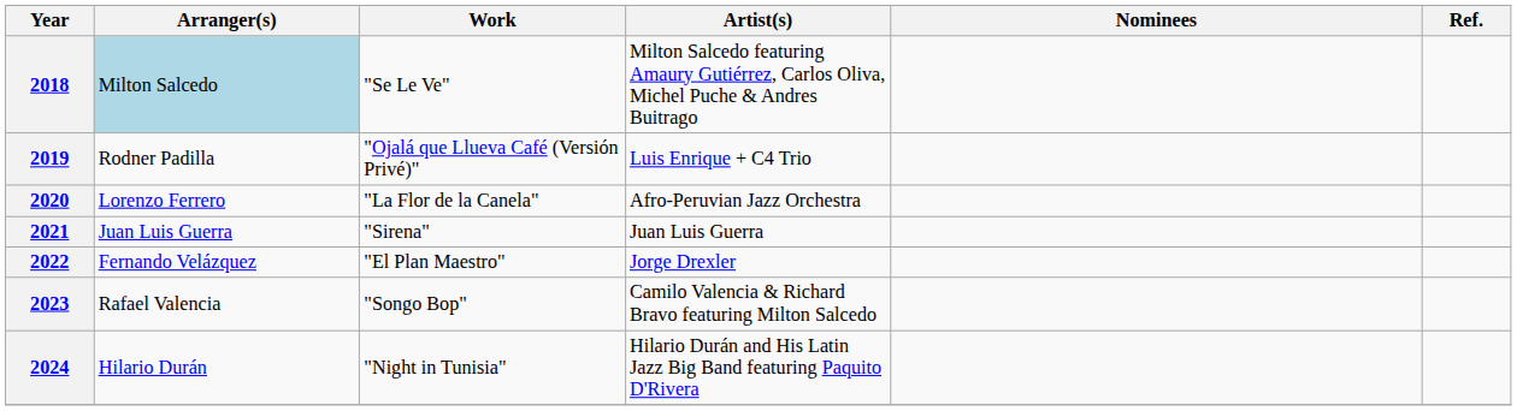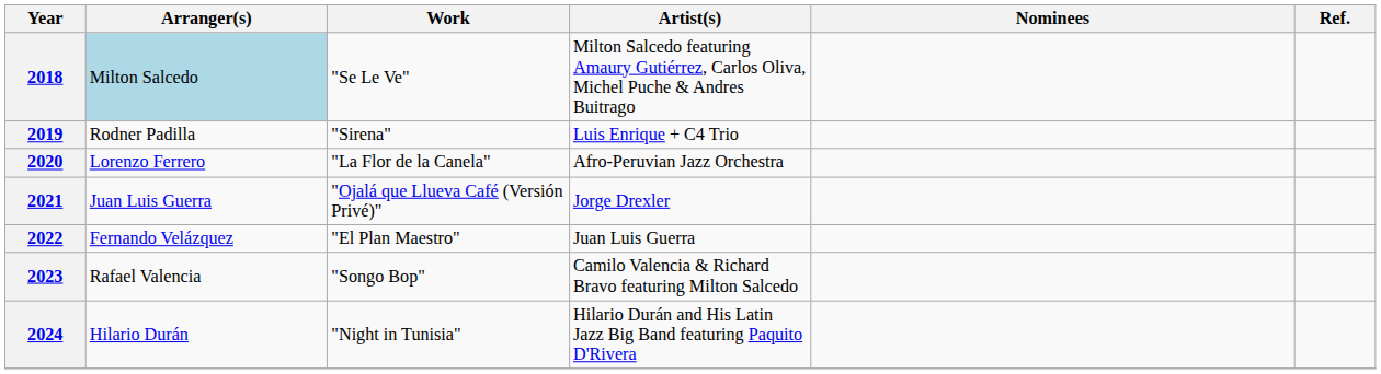2019 | Work: "Ojalá que Llueva Café (Versión Privé)" -> "Sirena"
2021 | Work: "Sirena" -> "Ojalá que Llueva Café (Versión Privé)"
2021 | Artist(s): Juan Luis Guerra -> Jorge Drexler
2022 | Artist(s): Jorge Drexler -> Juan Luis Guerra
